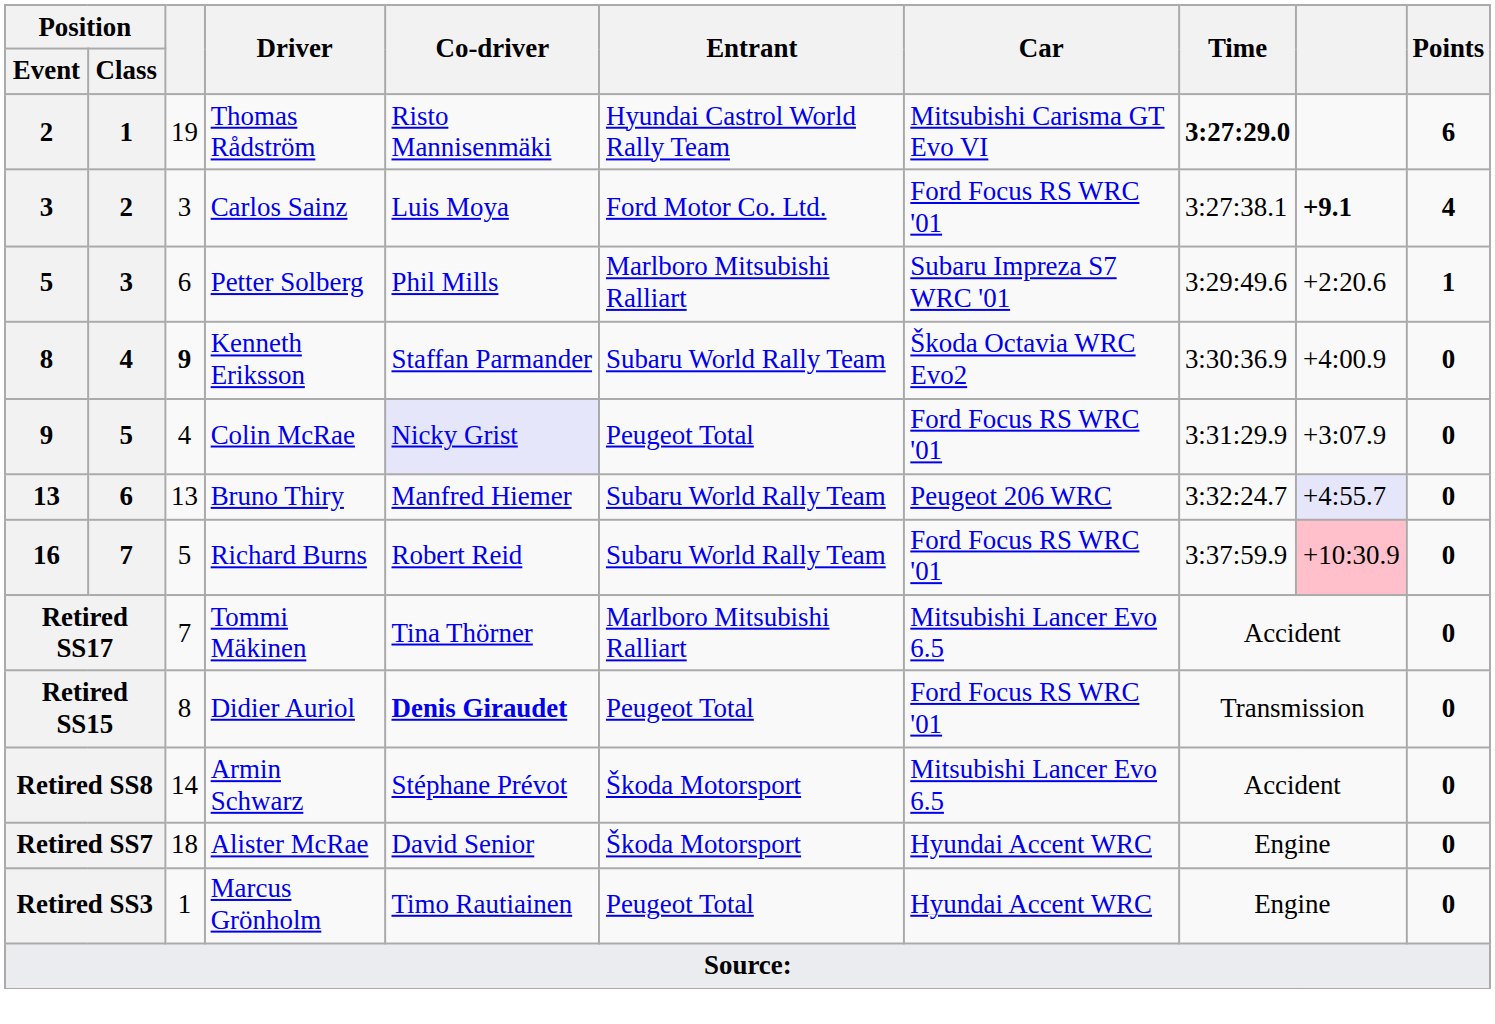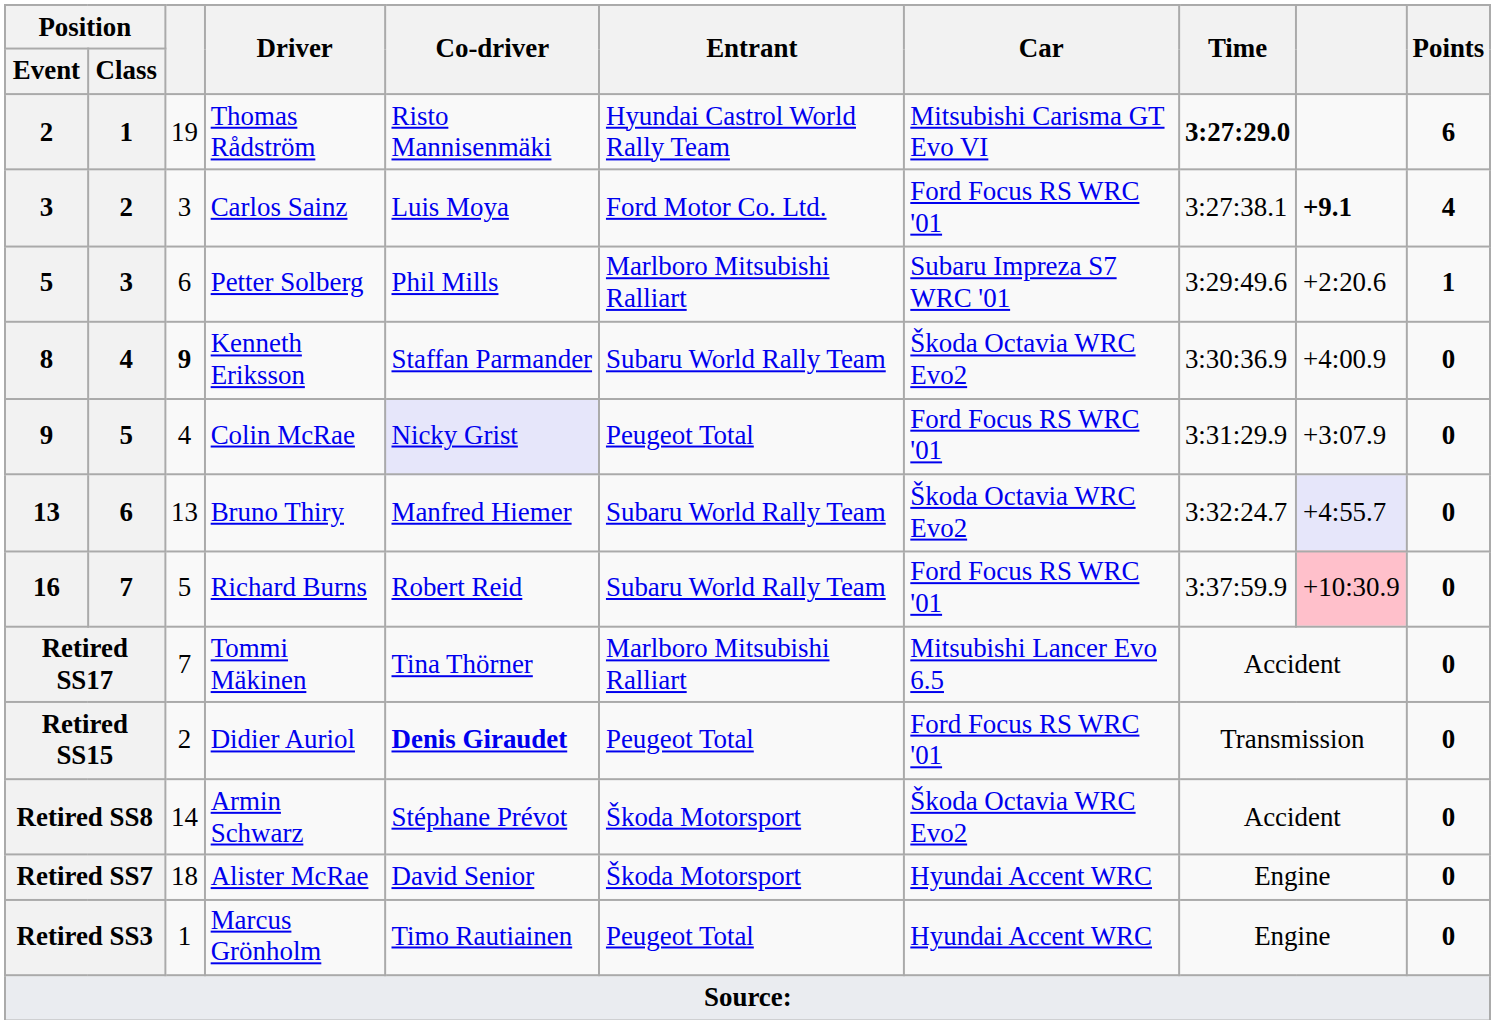Bruno Thiry | Car: Peugeot 206 WRC -> Škoda Octavia WRC Evo2
Didier Auriol | column 3: 8 -> 2
Armin Schwarz | Car: Mitsubishi Lancer Evo 6.5 -> Škoda Octavia WRC Evo2
